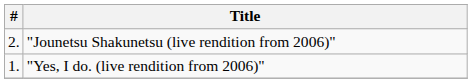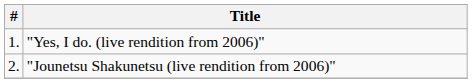rows swapped: "Yes, I do. (live rendition from 2006)" <-> "Jounetsu Shakunetsu (live rendition from 2006)"
